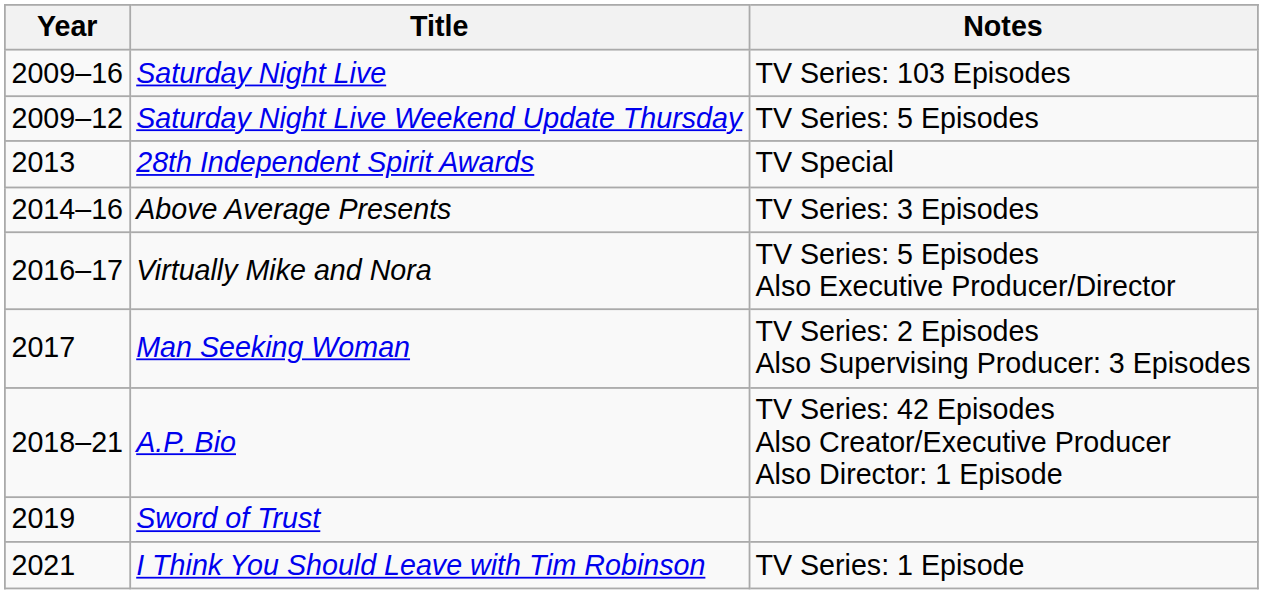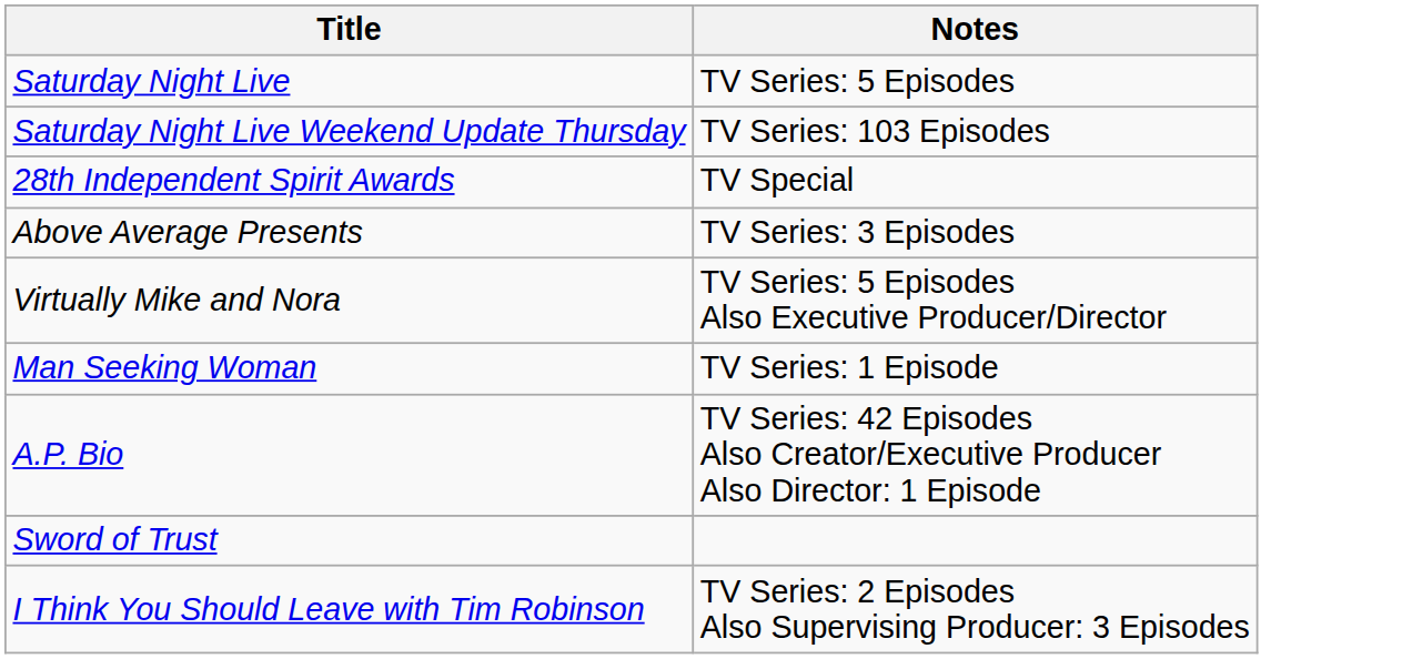- column: Year | 2009–16 | 2009–12 | 2013 | 2014–16 | 2016–17 | 2017 | 2018–21 | 2019 | 2021
Saturday Night Live | Notes: TV Series: 103 Episodes -> TV Series: 5 Episodes
Saturday Night Live Weekend Update Thursday | Notes: TV Series: 5 Episodes -> TV Series: 103 Episodes
Man Seeking Woman | Notes: TV Series: 2 Episodes Also Supervising Producer: 3 Episodes -> TV Series: 1 Episode
I Think You Should Leave with Tim Robinson | Notes: TV Series: 1 Episode -> TV Series: 2 Episodes Also Supervising Producer: 3 Episodes
